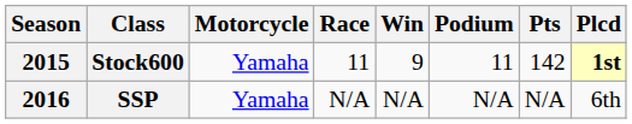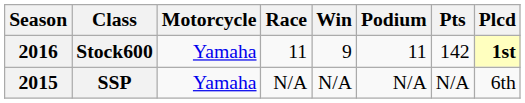Stock600 | Season: 2015 -> 2016
SSP | Season: 2016 -> 2015
